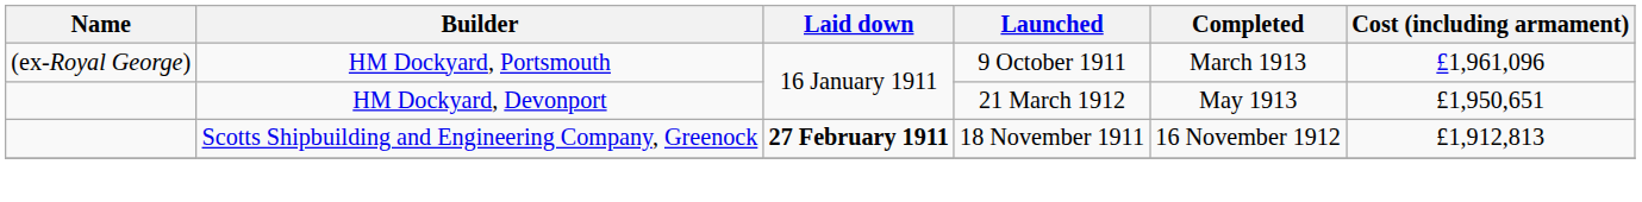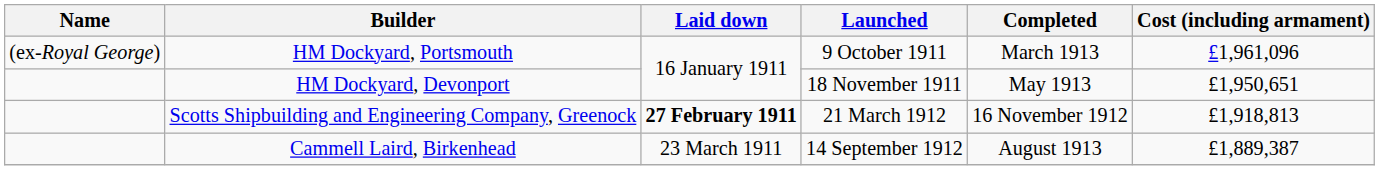HM Dockyard, Devonport | Launched: 21 March 1912 -> 18 November 1911
Scotts Shipbuilding and Engineering Company, Greenock | Launched: 18 November 1911 -> 21 March 1912
Scotts Shipbuilding and Engineering Company, Greenock | Cost (including armament): £1,912,813 -> £1,918,813
+ row: Cammell Laird, Birkenhead | 23 March 1911 | 14 September 1912 | August 1913 | £1,889,387
